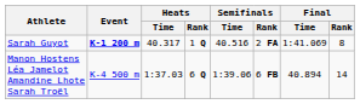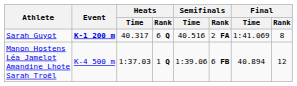Sarah Guyot | Heats / Rank: 1 Q -> 6 Q
Manon Hostens Léa Jamelot Amandine Lhote Sarah Troël | Heats / Rank: 6 Q -> 1 Q
Manon Hostens Léa Jamelot Amandine Lhote Sarah Troël | Final / Rank: 14 -> 12
